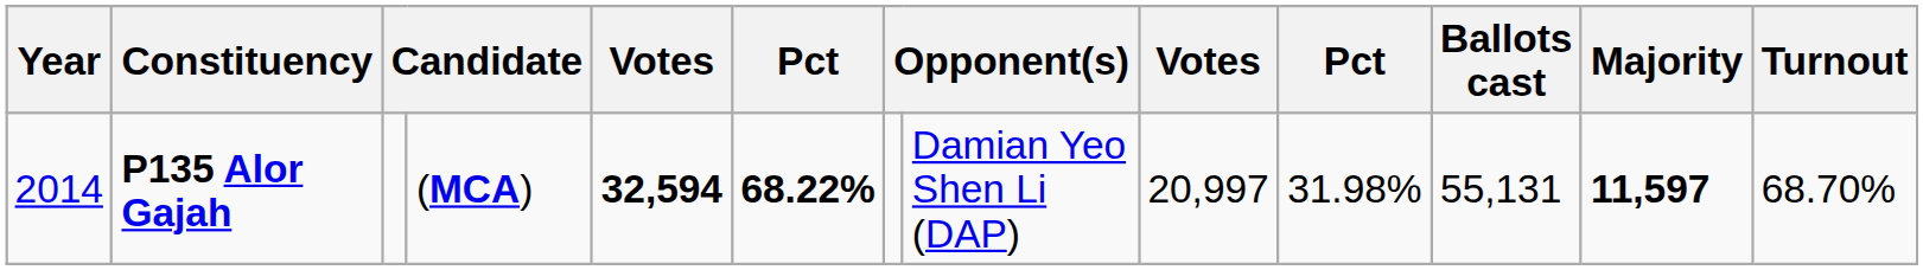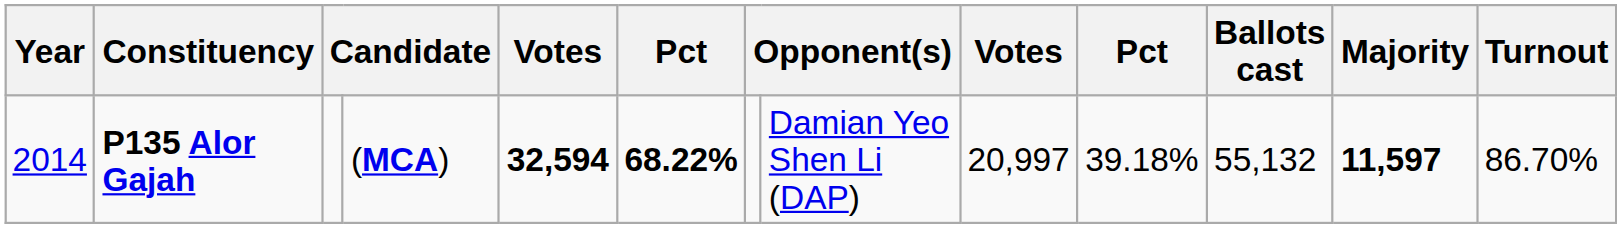P135 Alor Gajah | column 10: 31.98% -> 39.18%
P135 Alor Gajah | Ballots cast: 55,131 -> 55,132
P135 Alor Gajah | Turnout: 68.70% -> 86.70%
